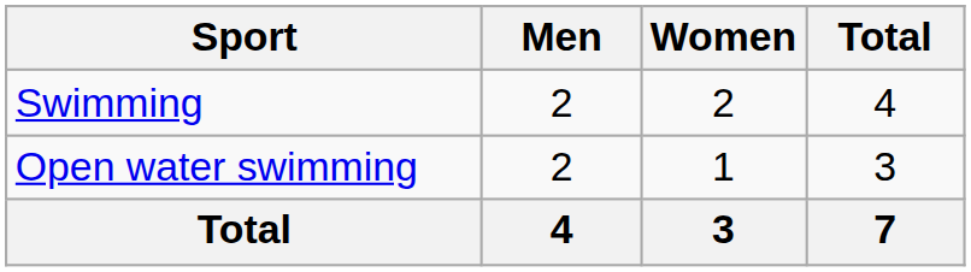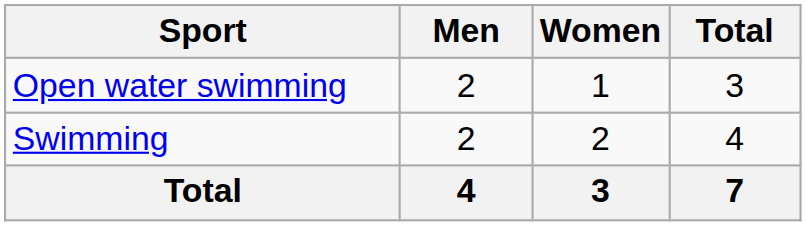rows swapped: Open water swimming <-> Swimming
